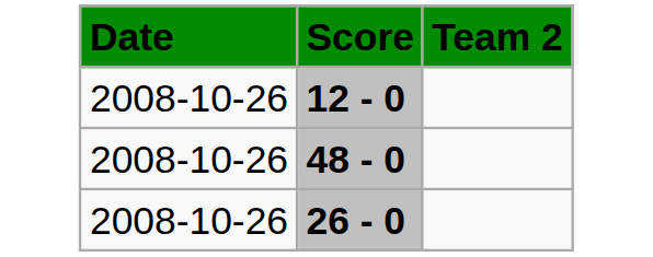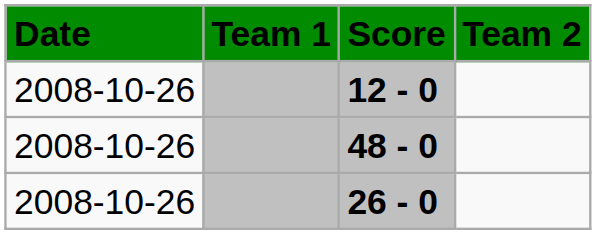+ column: Team 1
